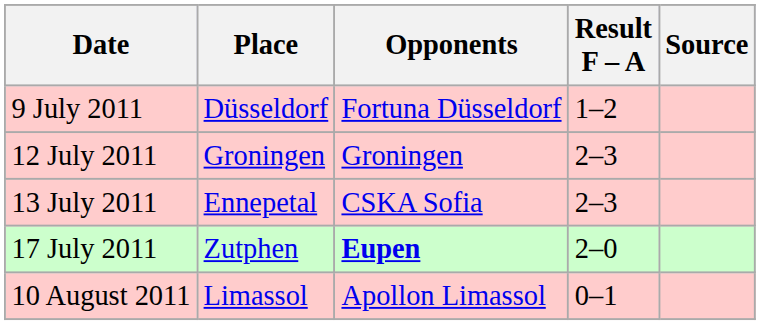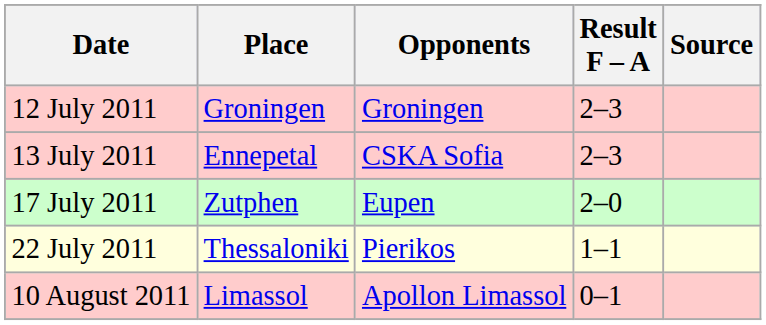- row: 9 July 2011 | Düsseldorf | Fortuna Düsseldorf | 1–2
17 July 2011 | Opponents: bold -> normal
+ row: 22 July 2011 | Thessaloniki | Pierikos | 1–1
